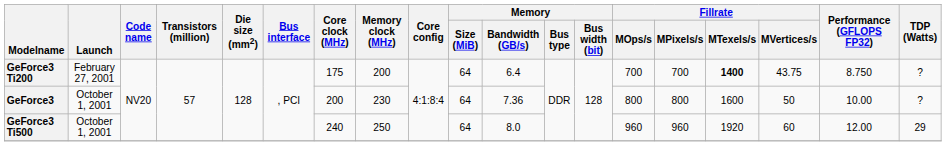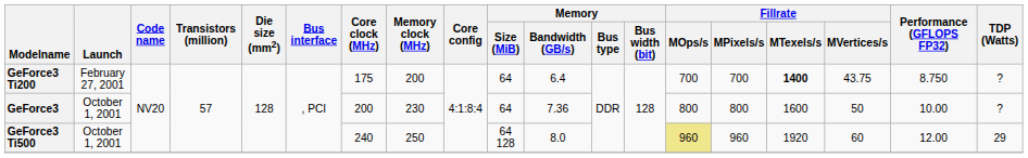GeForce3 Ti500 | Memory / Size (MiB): 64 -> 64 128
GeForce3 Ti500 | Fillrate / MOps/s: no background -> khaki background
